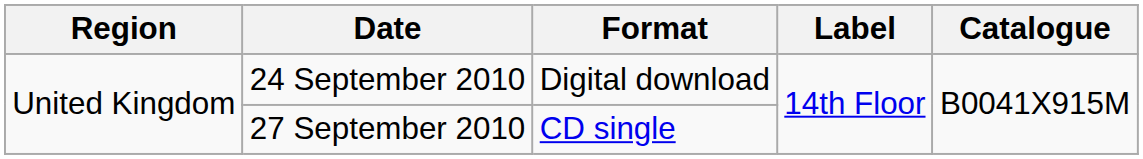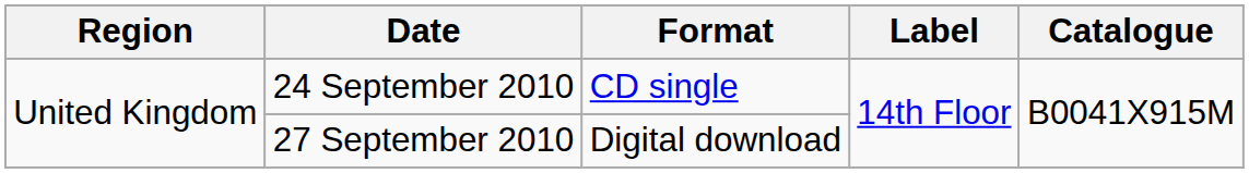24 September 2010 | Format: Digital download -> CD single
27 September 2010 | Format: CD single -> Digital download
